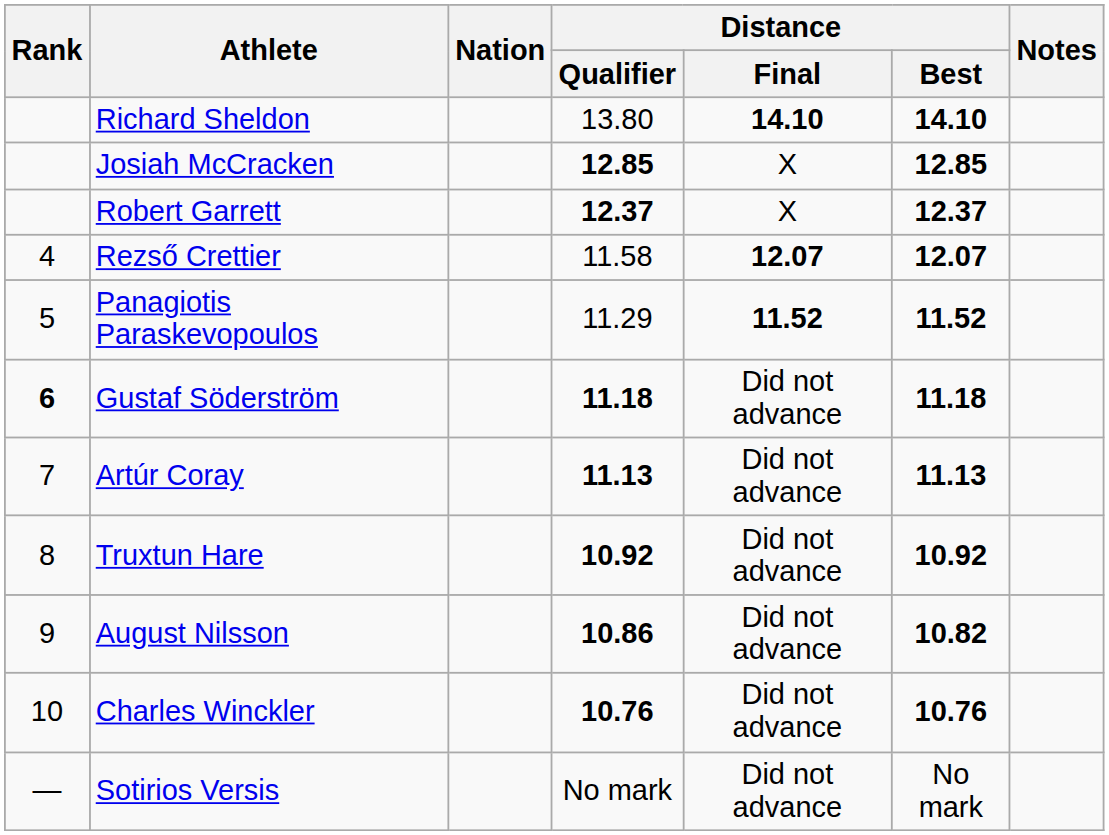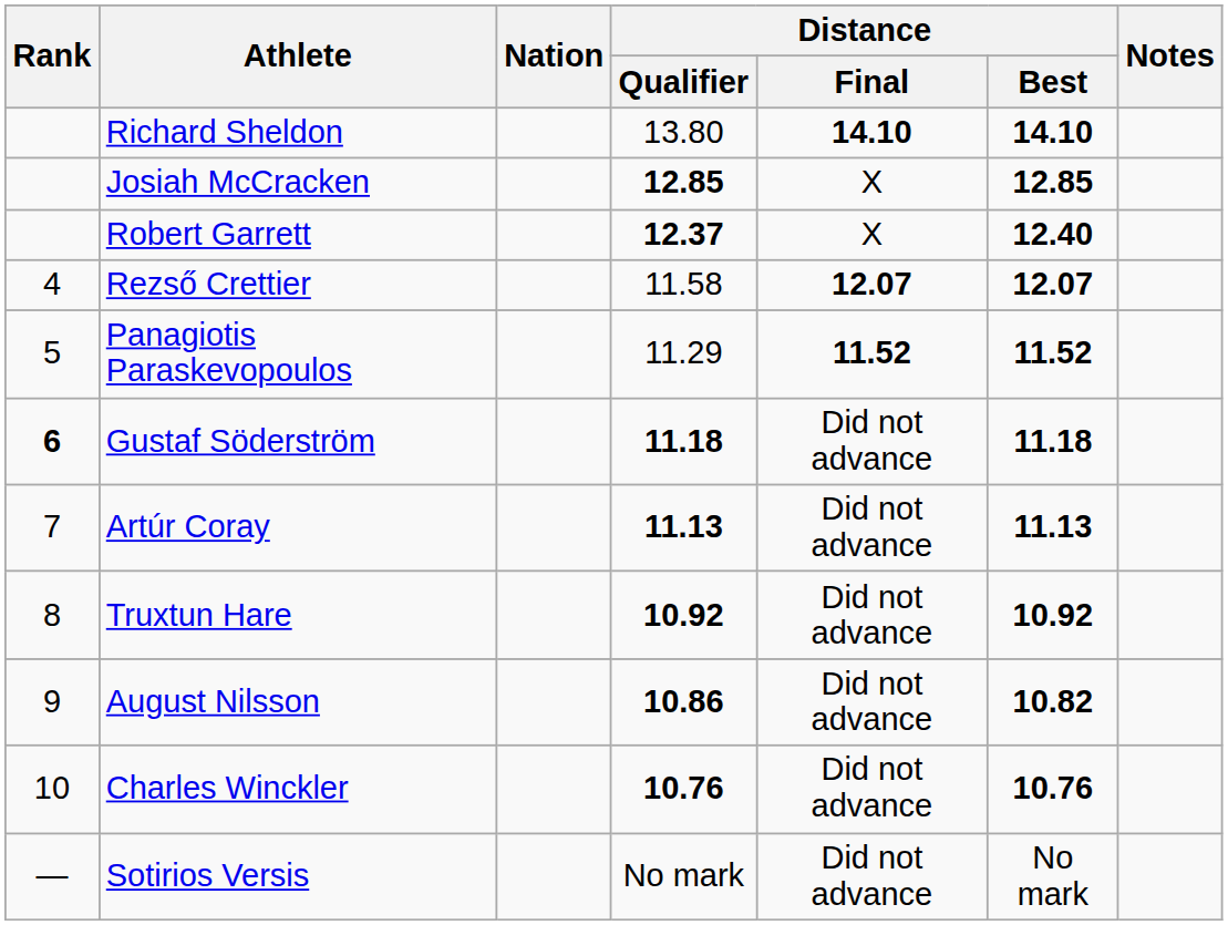Robert Garrett | Distance / Best: 12.37 -> 12.40
